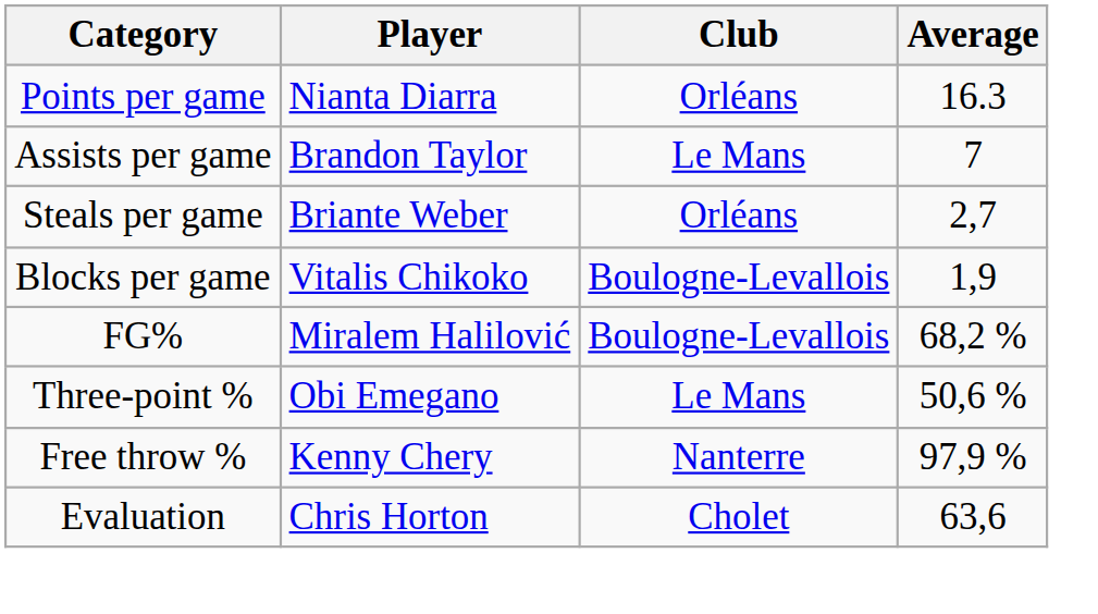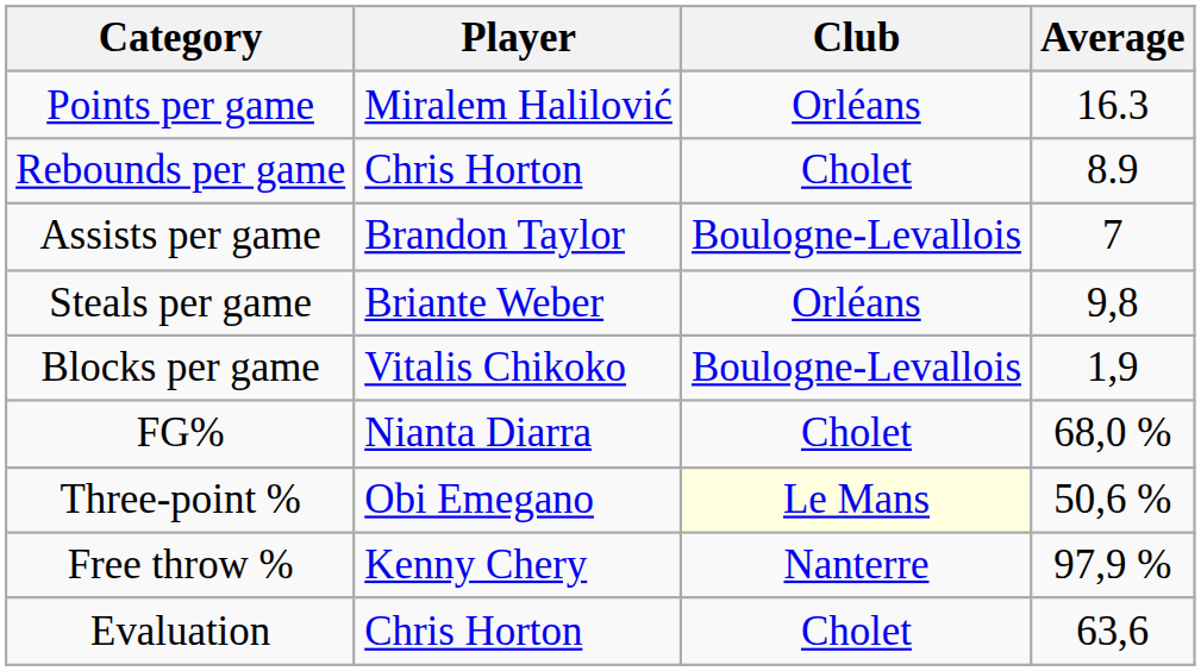Points per game | Player: Nianta Diarra -> Miralem Halilović
+ row: Rebounds per game | Chris Horton | Cholet | 8.9
Assists per game | Club: Le Mans -> Boulogne-Levallois
Steals per game | Average: 2,7 -> 9,8
FG% | Player: Miralem Halilović -> Nianta Diarra
FG% | Club: Boulogne-Levallois -> Cholet
FG% | Average: 68,2 % -> 68,0 %
Three-point % | Club: no background -> lightyellow background
